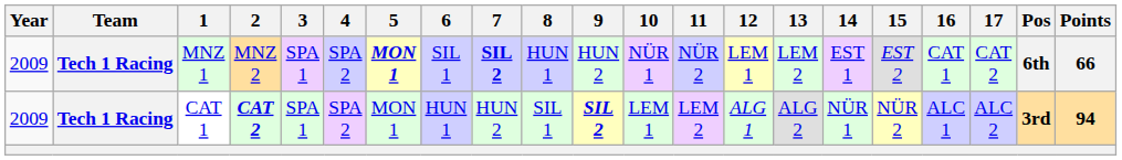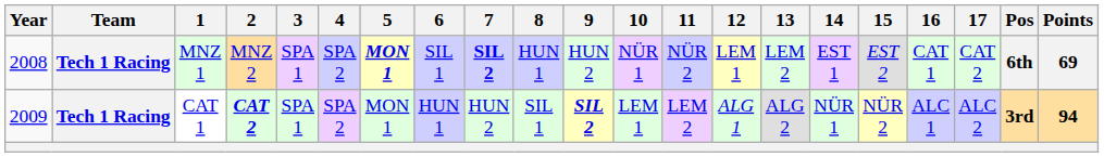MNZ 1 | Year: 2009 -> 2008
MNZ 1 | Points: 66 -> 69
